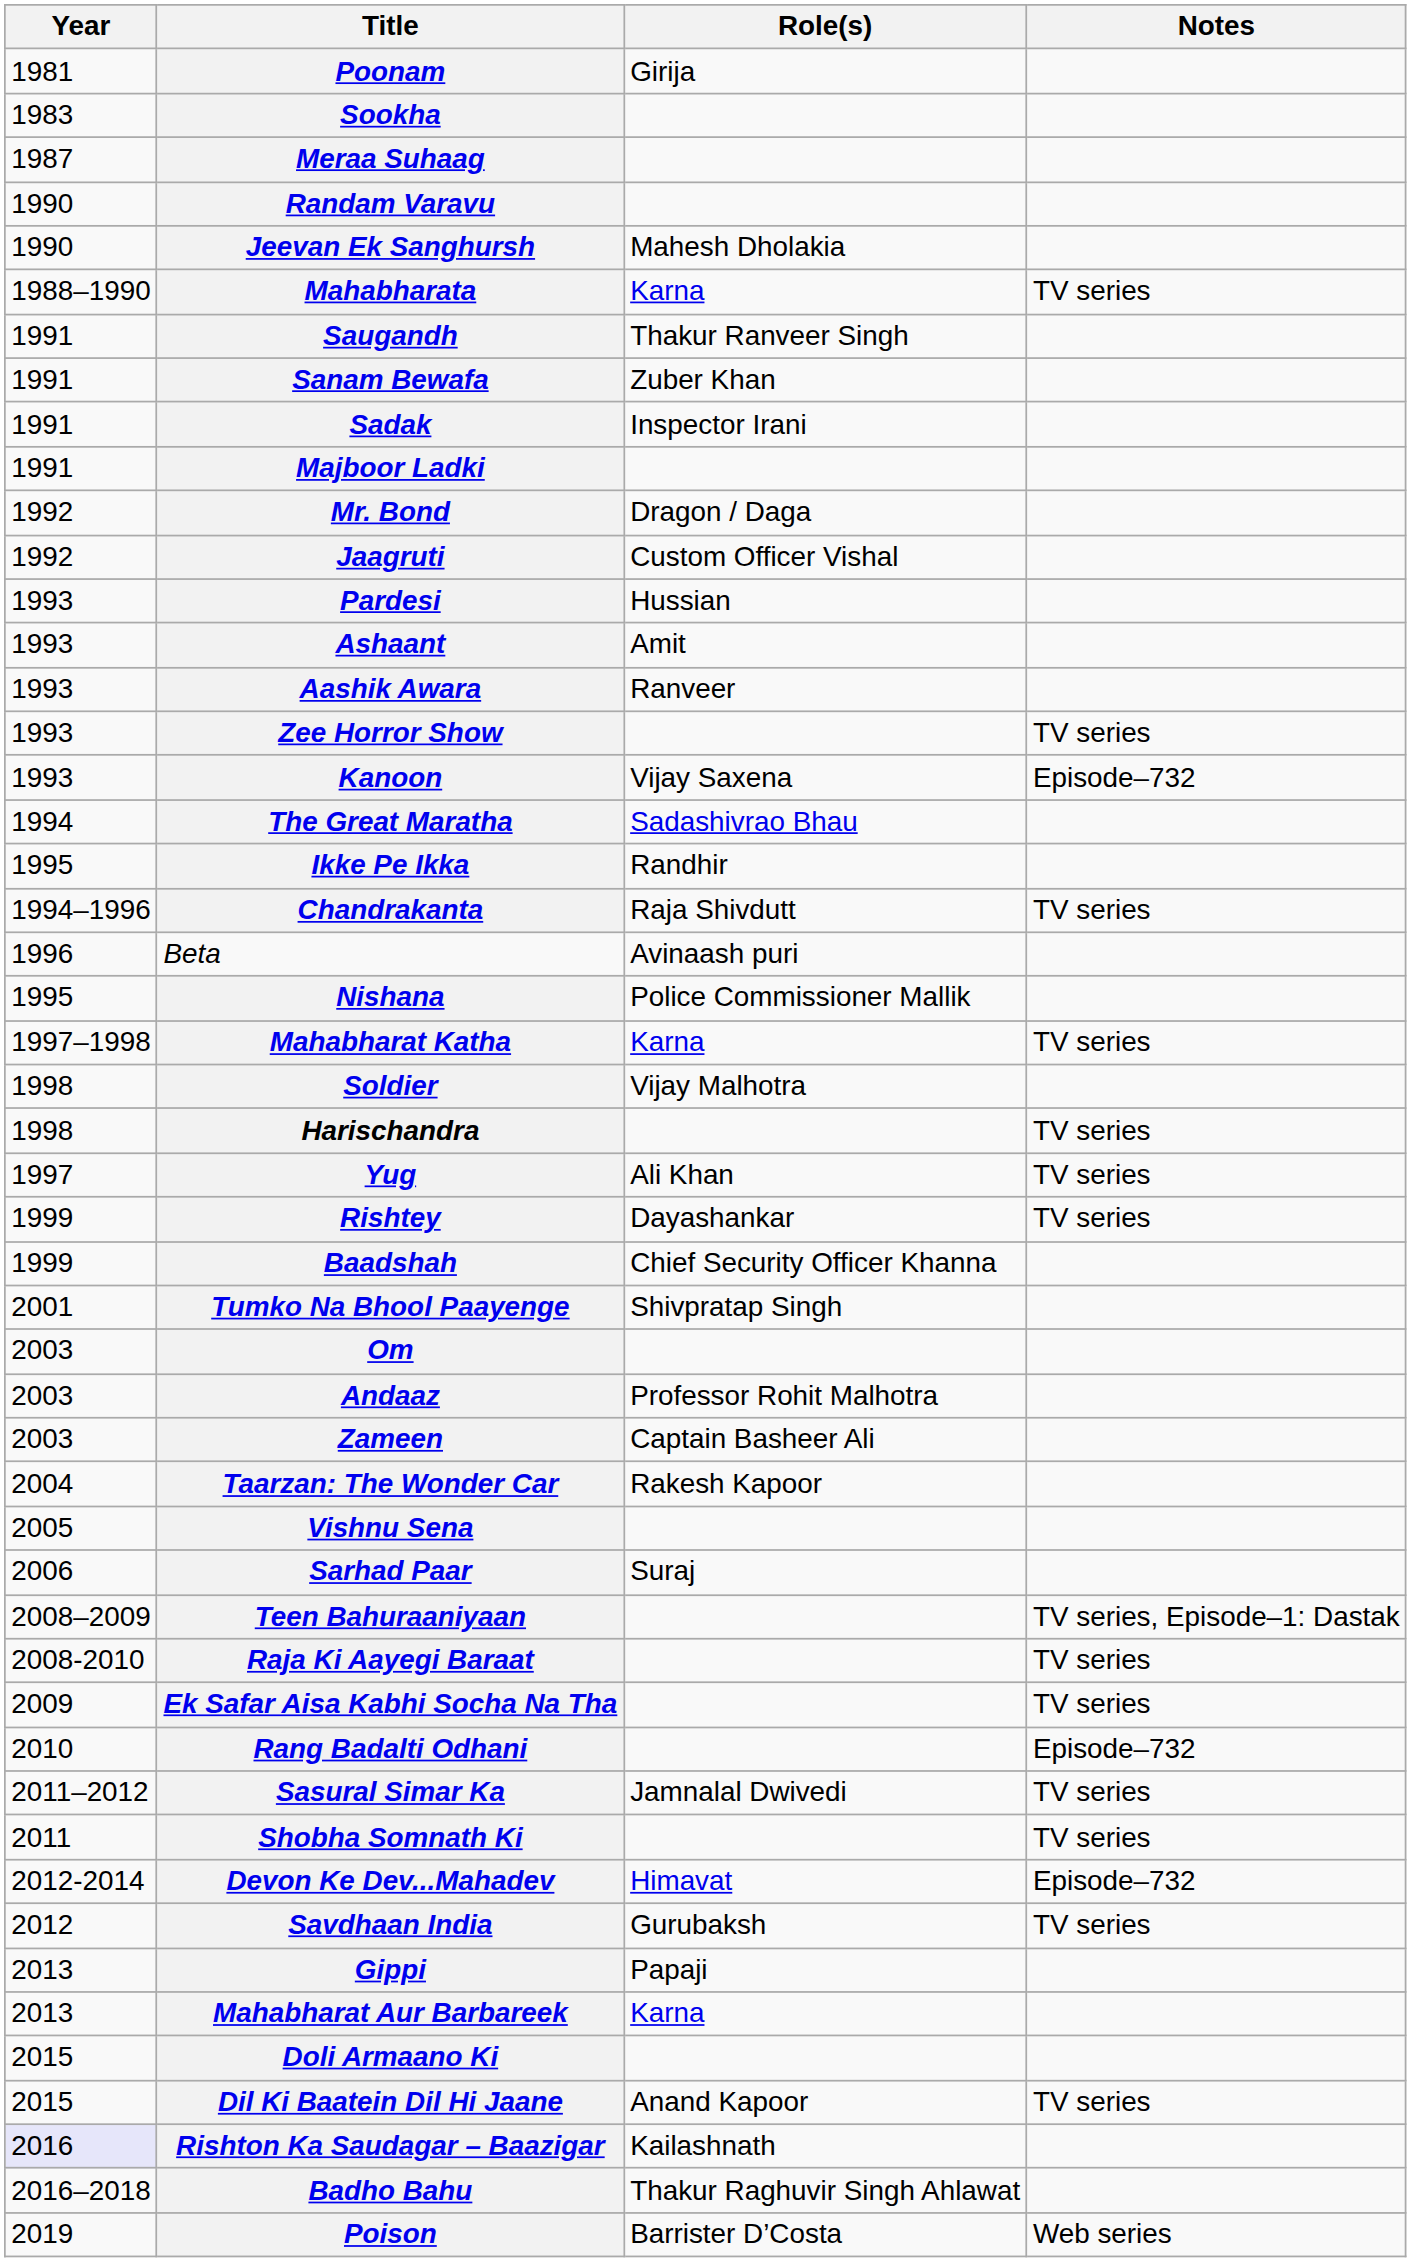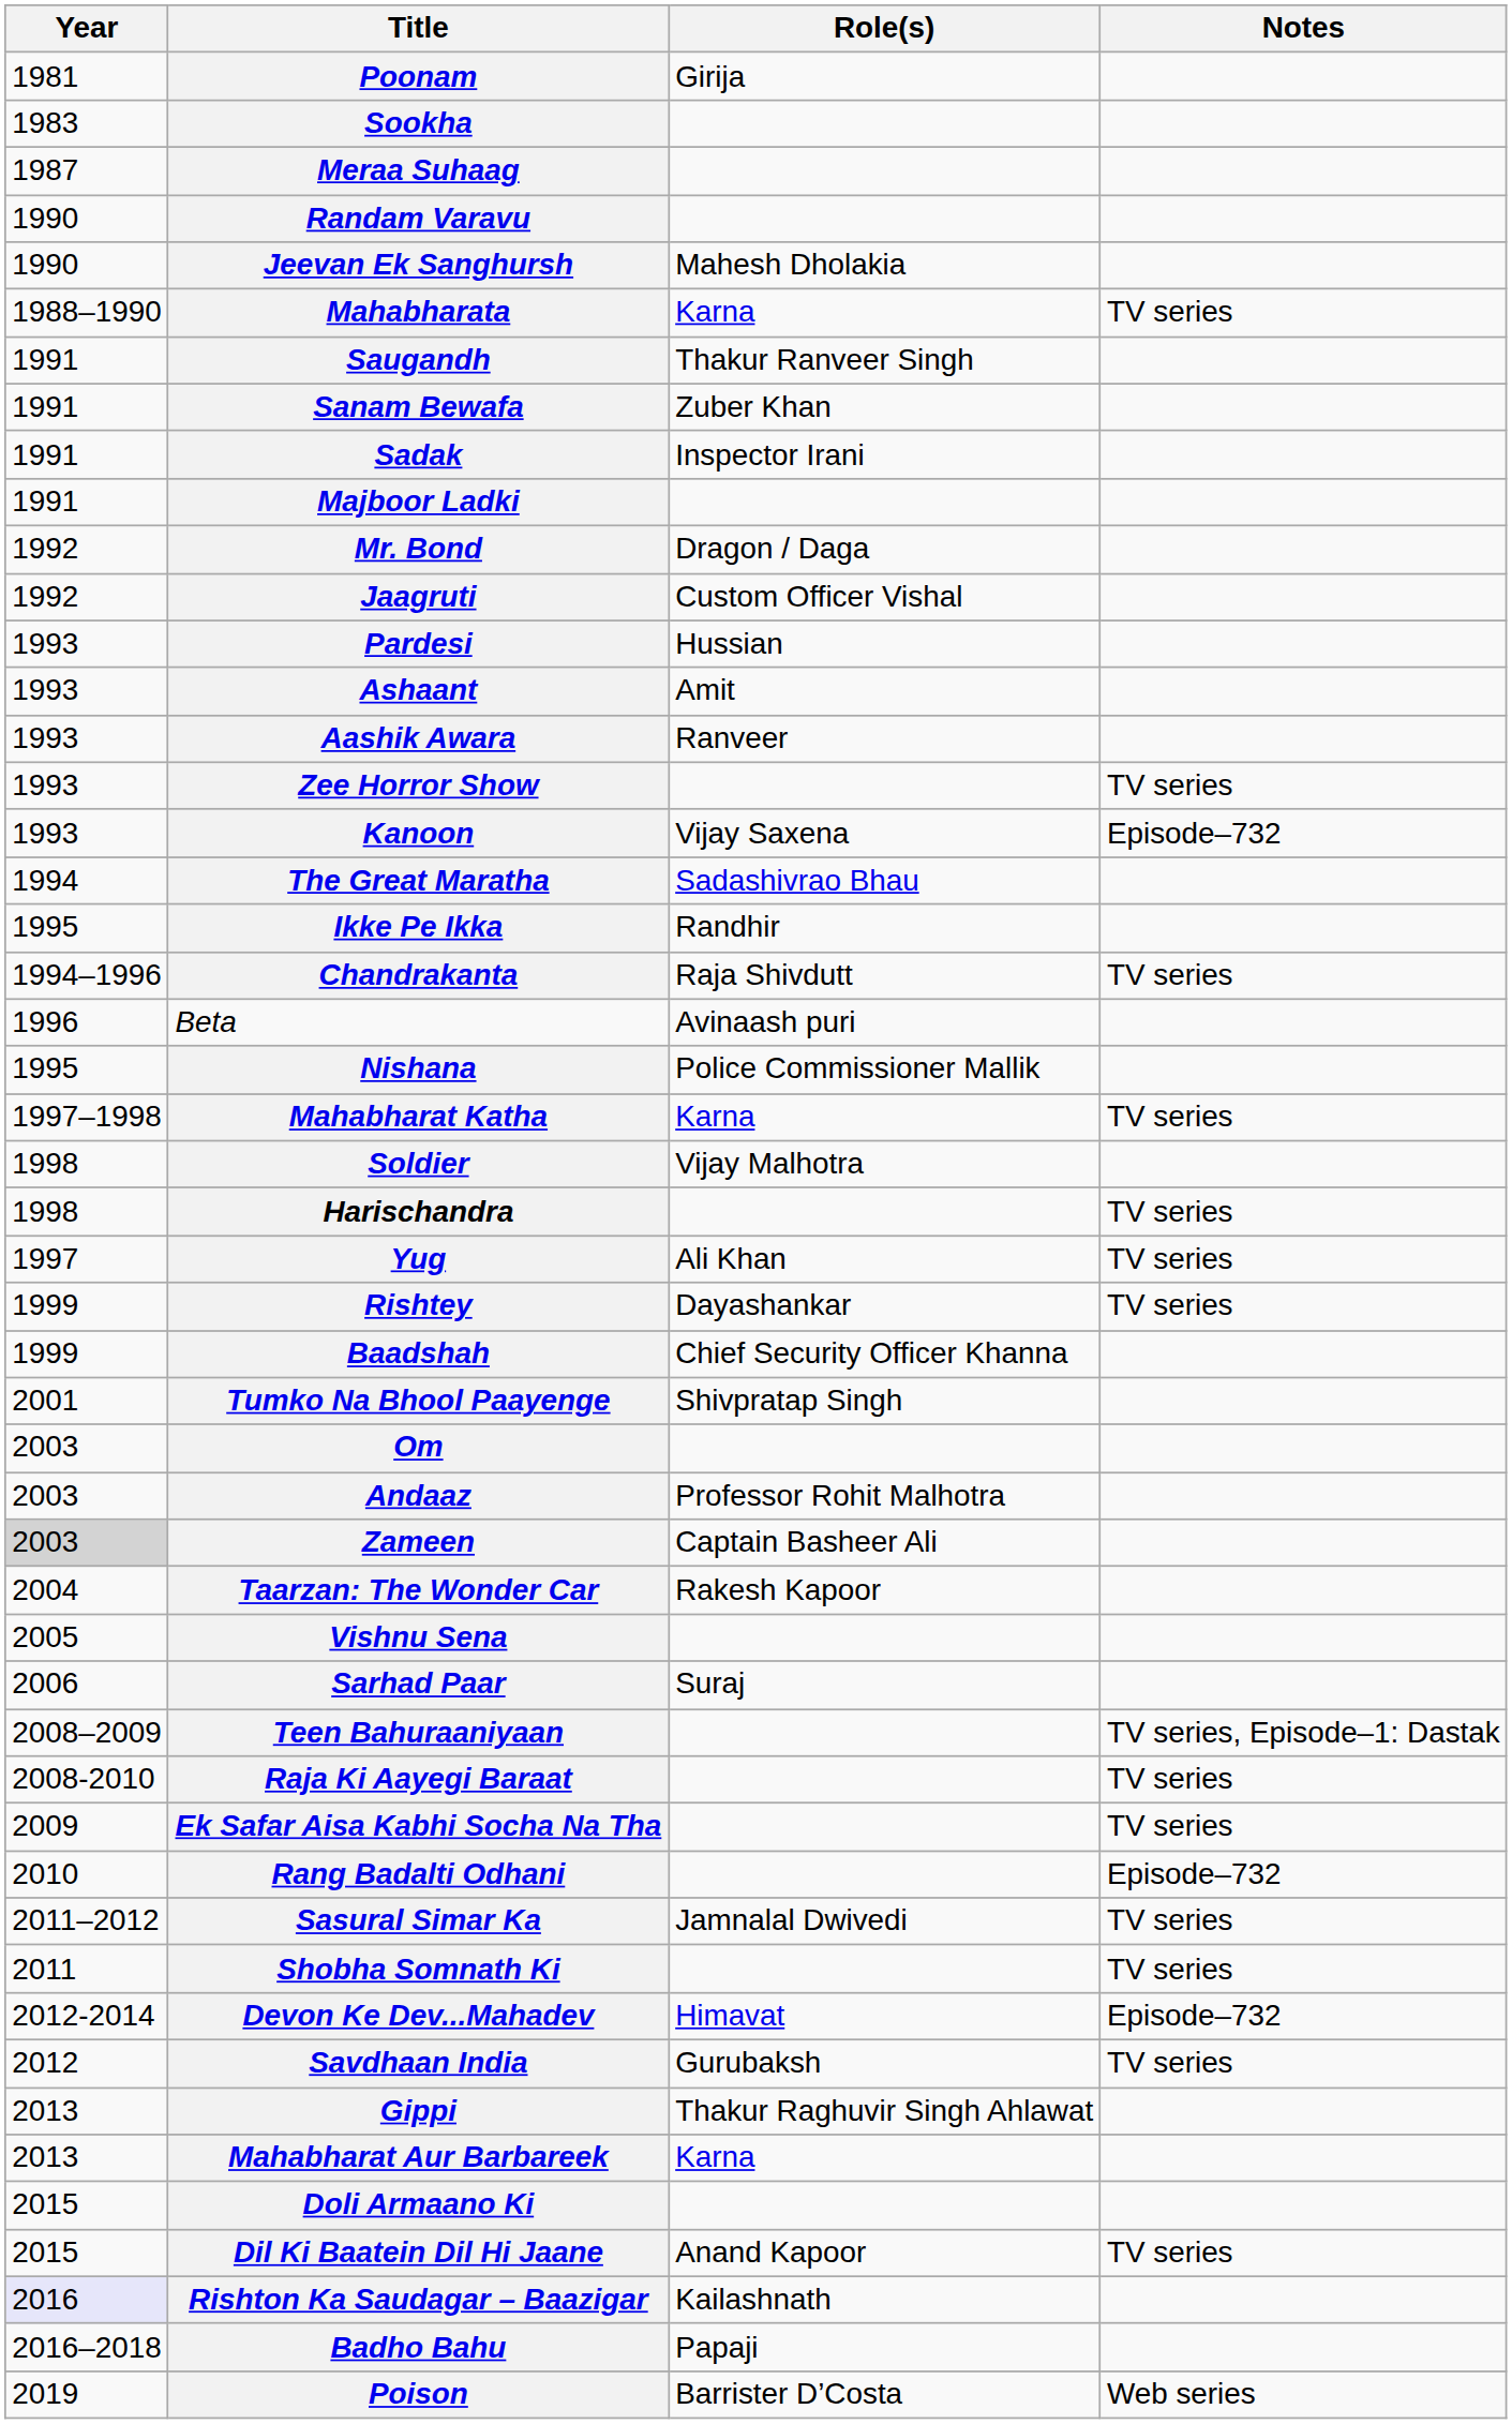Zameen | Year: no background -> lightgrey background
Gippi | Role(s): Papaji -> Thakur Raghuvir Singh Ahlawat
Badho Bahu | Role(s): Thakur Raghuvir Singh Ahlawat -> Papaji
